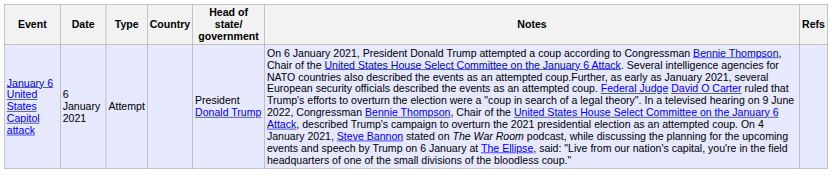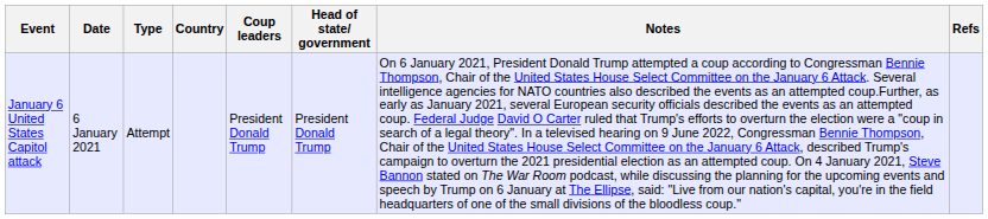+ column: Coup leaders | President Donald Trump
